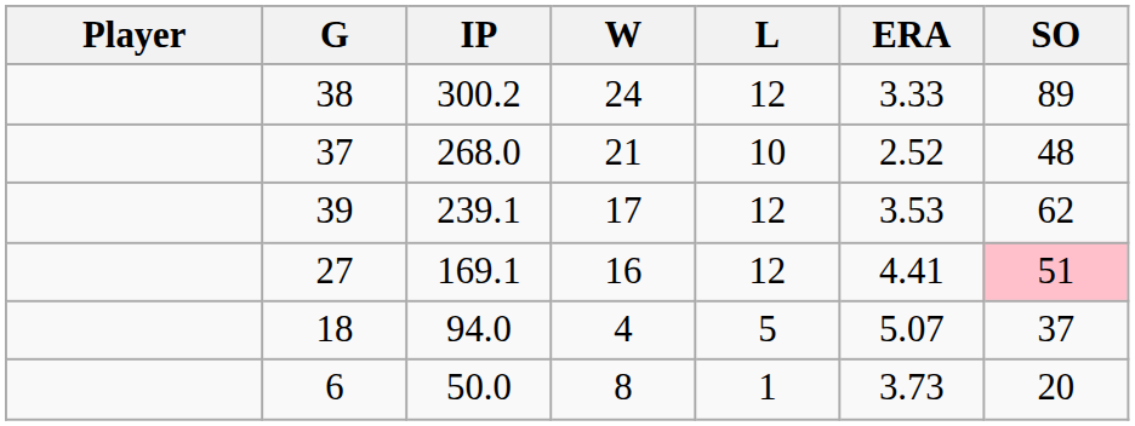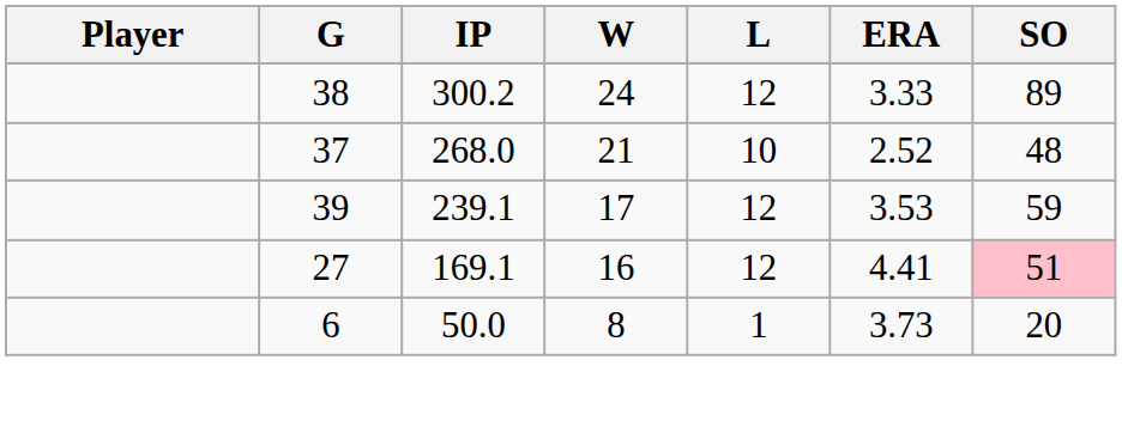39 | SO: 62 -> 59
- row: 18 | 94.0 | 4 | 5 | 5.07 | 37
